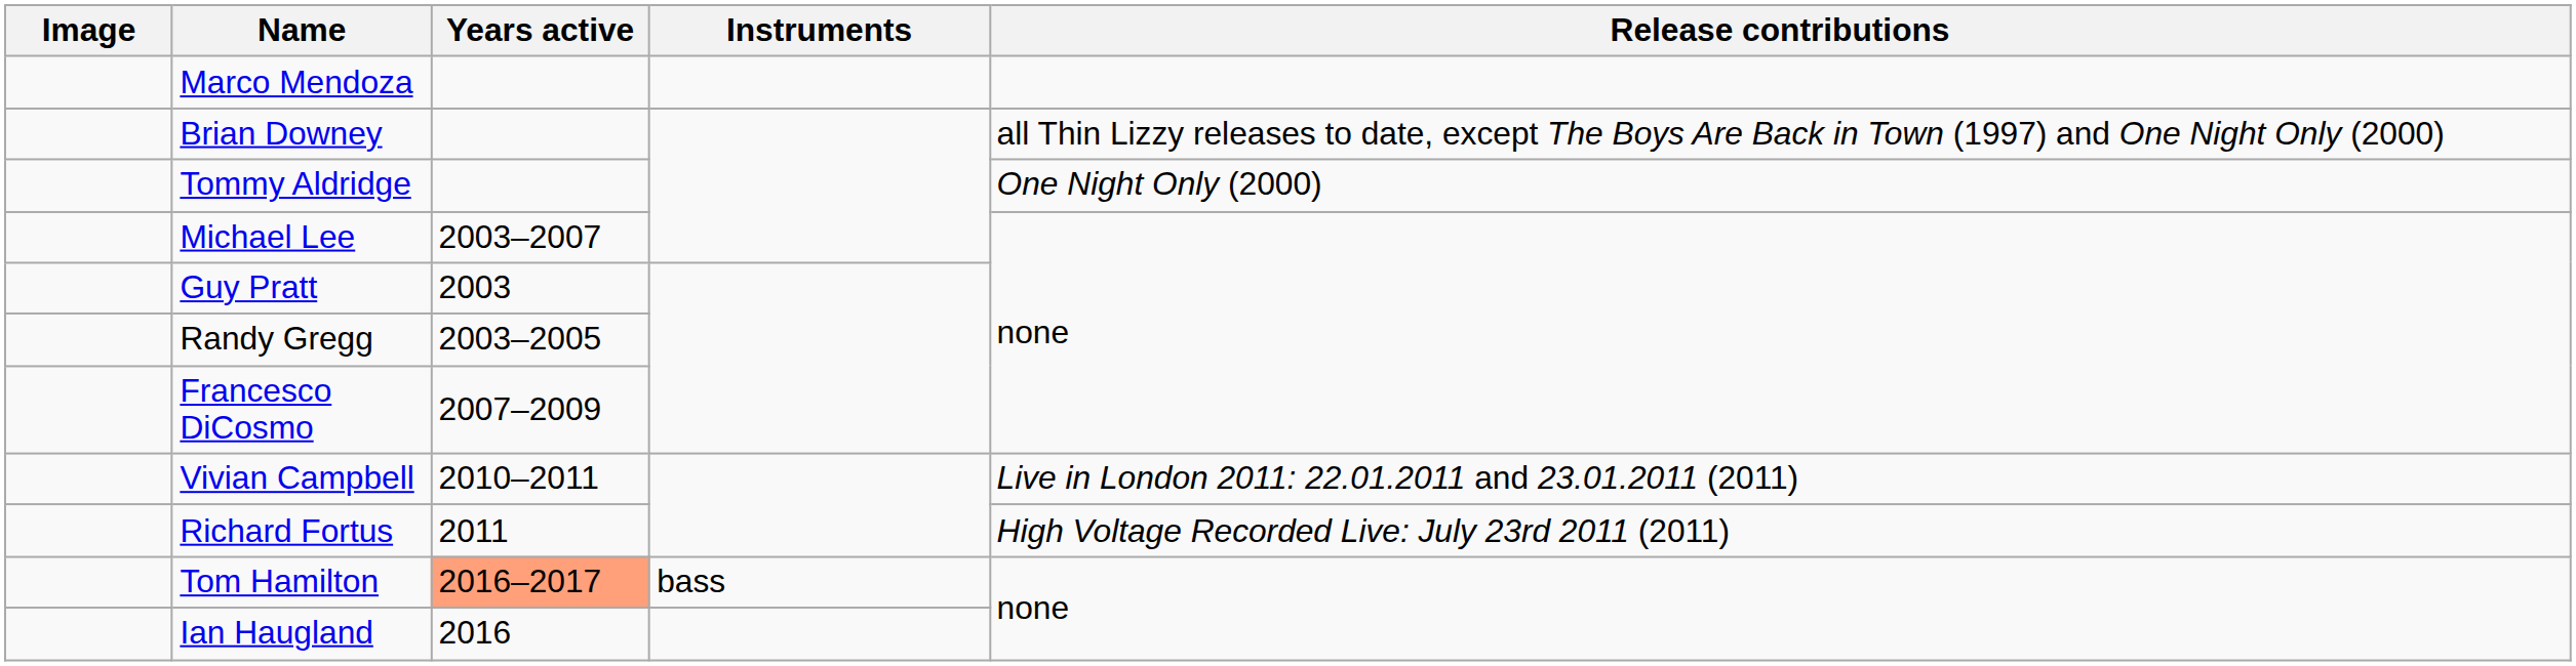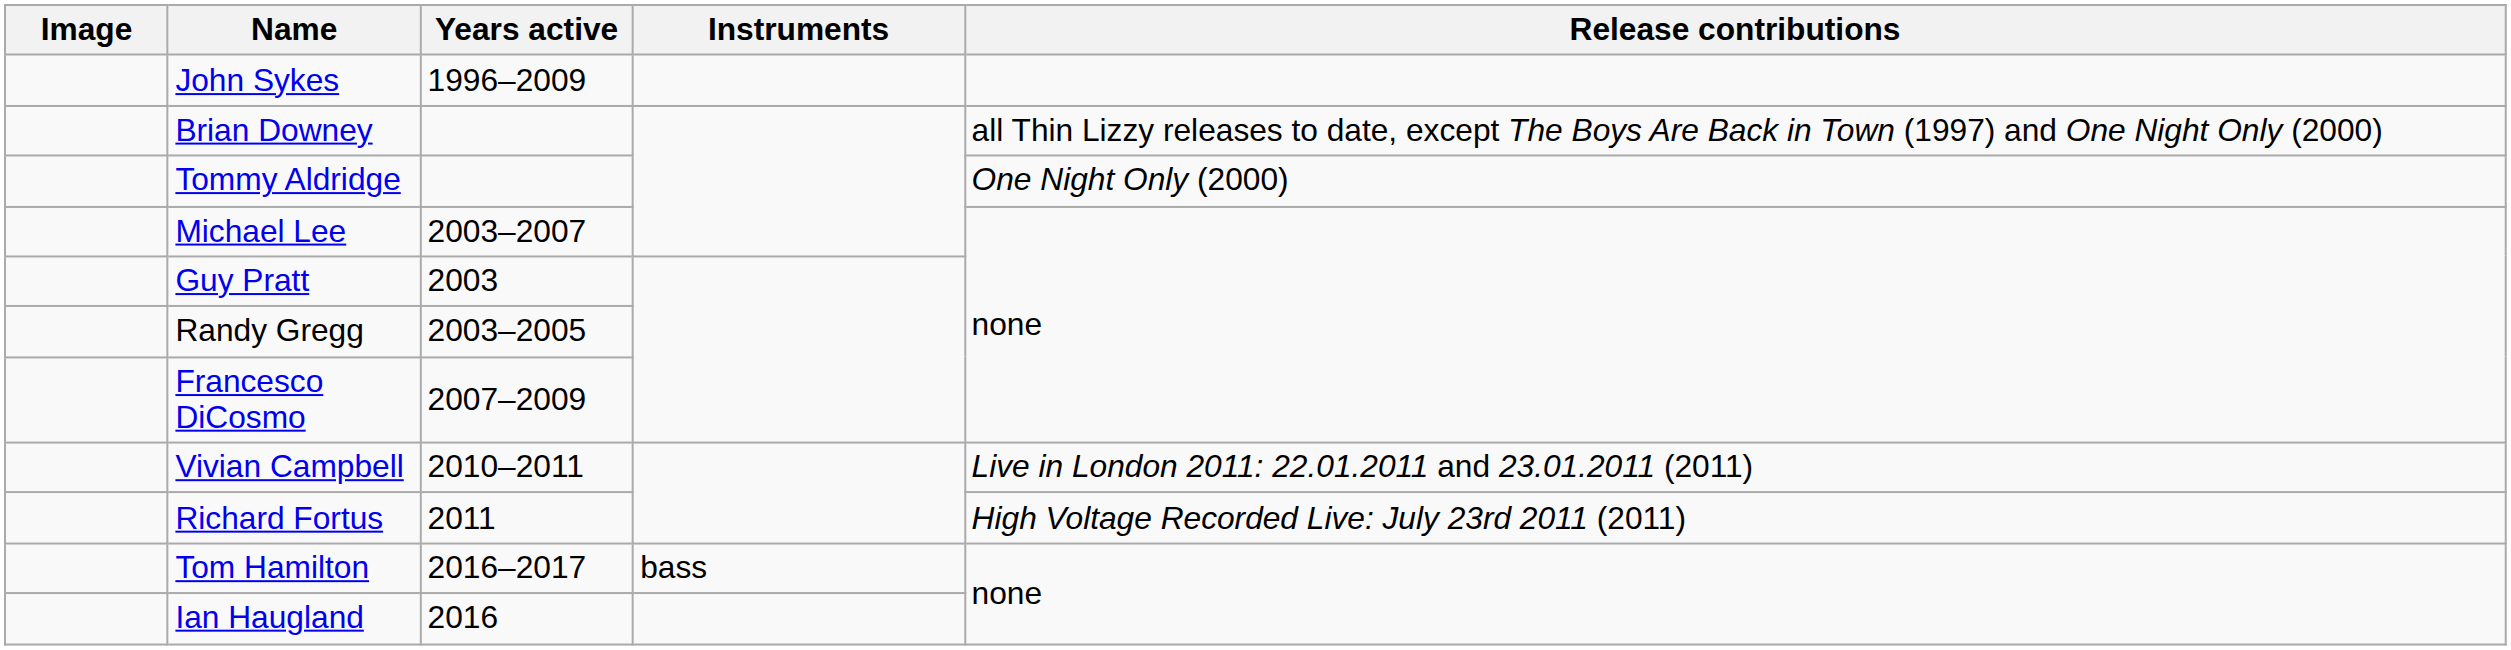+ row: John Sykes | 1996–2009
- row: Marco Mendoza
Tom Hamilton | Years active: lightsalmon background -> no background
